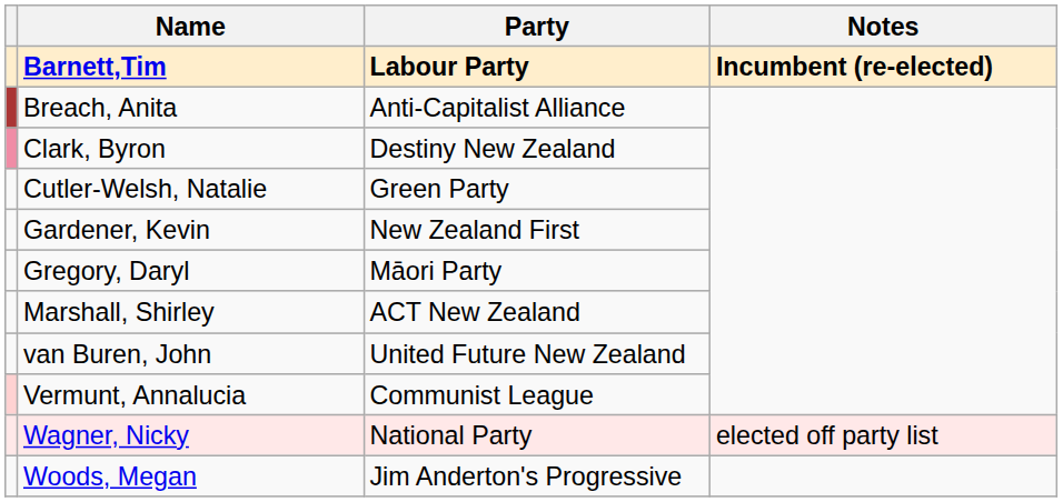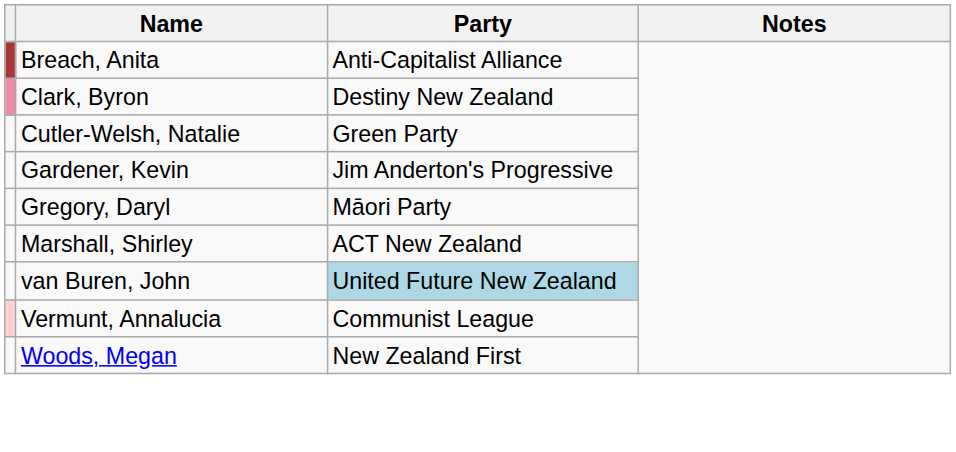- row: Barnett,Tim | Labour Party | Incumbent (re-elected)
Gardener, Kevin | Party: New Zealand First -> Jim Anderton's Progressive
van Buren, John | Party: no background -> lightblue background
- row: Wagner, Nicky | National Party | elected off party list
Woods, Megan | Party: Jim Anderton's Progressive -> New Zealand First
